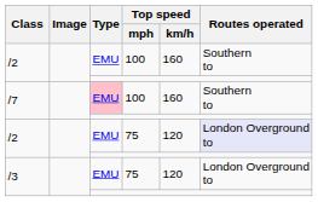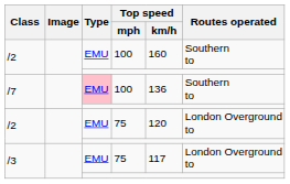/7 / 100 | Top speed / km/h: 160 -> 136
/2 / 75 | Routes operated: lavender background -> no background
/3 / 75 | Top speed / km/h: 120 -> 117
